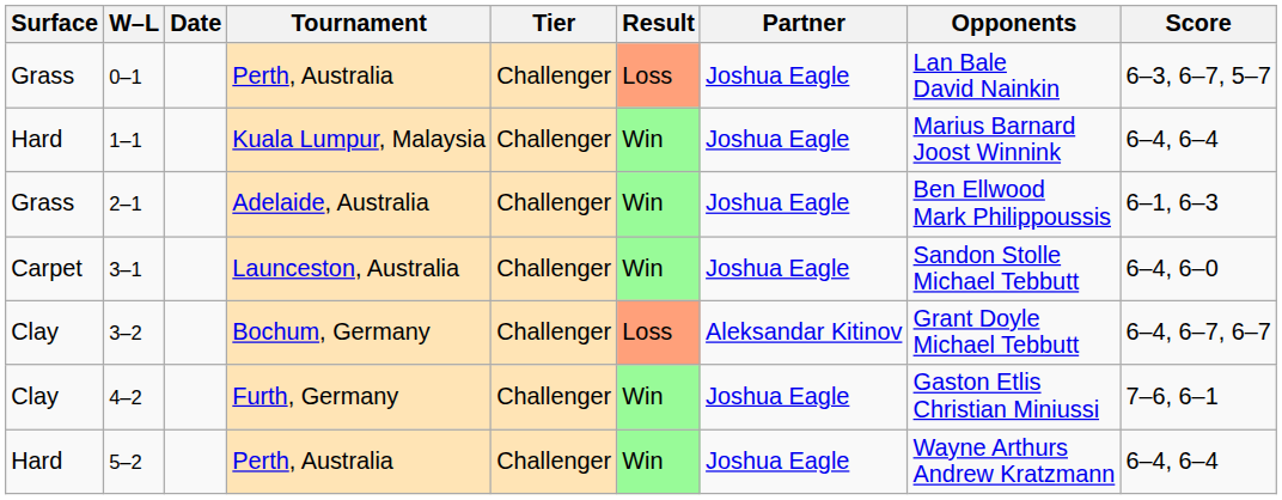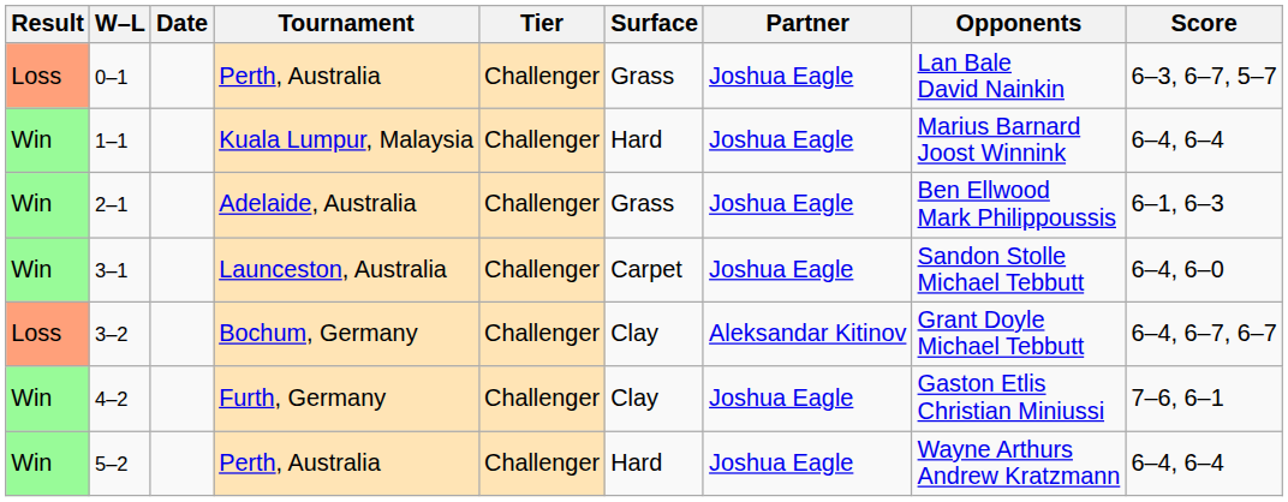columns swapped: Result <-> Surface
